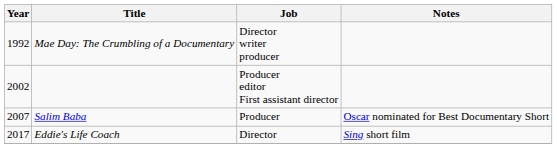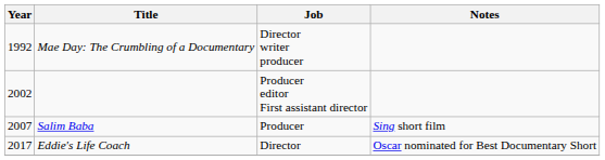Salim Baba | Notes: Oscar nominated for Best Documentary Short -> Sing short film
Eddie's Life Coach | Notes: Sing short film -> Oscar nominated for Best Documentary Short
